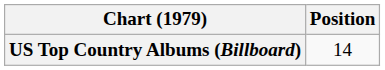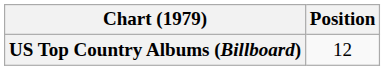US Top Country Albums (Billboard) | Position: 14 -> 12
